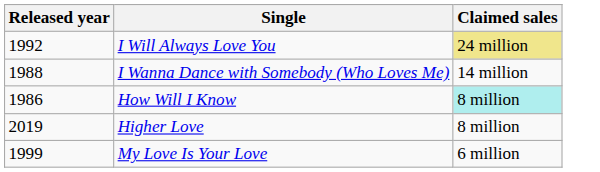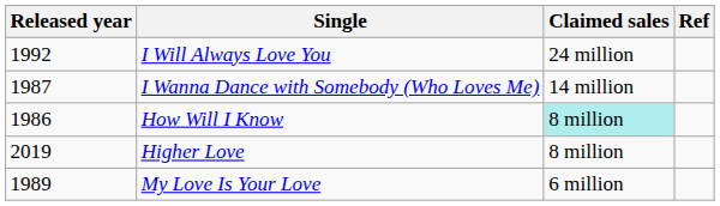+ column: Ref
I Will Always Love You | Claimed sales: khaki background -> no background
I Wanna Dance with Somebody (Who Loves Me) | Released year: 1988 -> 1987
My Love Is Your Love | Released year: 1999 -> 1989
